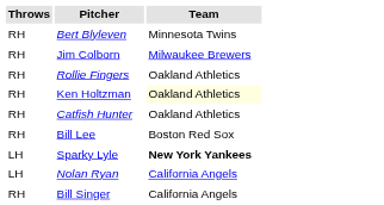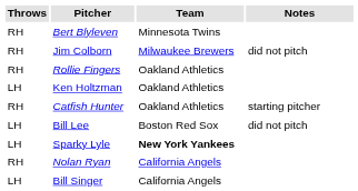+ column: Notes | did not pitch | starting pitcher | did not pitch
Ken Holtzman | Throws: RH -> LH
Ken Holtzman | Team: lightyellow background -> no background
Bill Lee | Throws: RH -> LH
Nolan Ryan | Throws: LH -> RH
Bill Singer | Throws: RH -> LH
